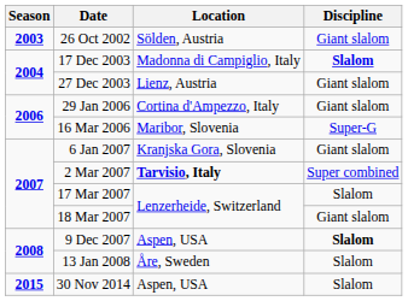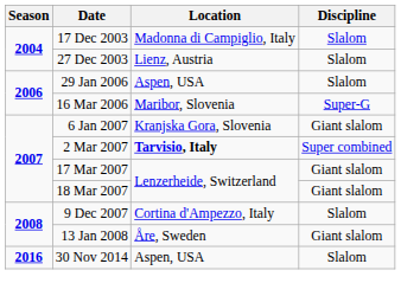- row: 2003 | 26 Oct 2002 | Sölden, Austria | Giant slalom
17 Dec 2003 | Discipline: bold -> normal
27 Dec 2003 | Discipline: Giant slalom -> Slalom
29 Jan 2006 | Location: Cortina d'Ampezzo, Italy -> Aspen, USA
29 Jan 2006 | Discipline: Giant slalom -> Slalom
17 Mar 2007 | Discipline: Slalom -> Giant slalom
9 Dec 2007 | Location: Aspen, USA -> Cortina d'Ampezzo, Italy
9 Dec 2007 | Discipline: bold -> normal
13 Jan 2008 | Discipline: Slalom -> Giant slalom
30 Nov 2014 | Season: 2015 -> 2016
